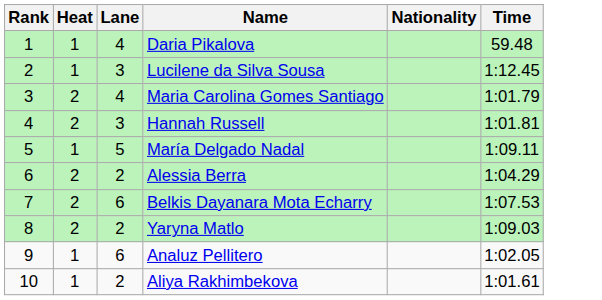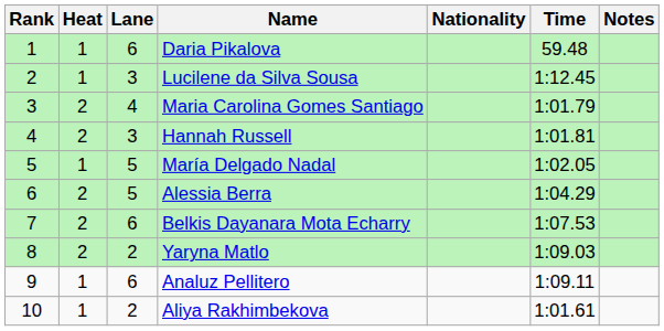+ column: Notes
Daria Pikalova | Lane: 4 -> 6
María Delgado Nadal | Time: 1:09.11 -> 1:02.05
Alessia Berra | Lane: 2 -> 5
Analuz Pellitero | Time: 1:02.05 -> 1:09.11
